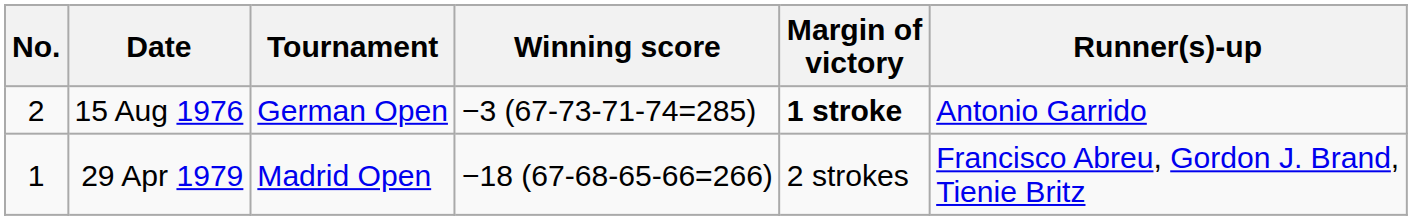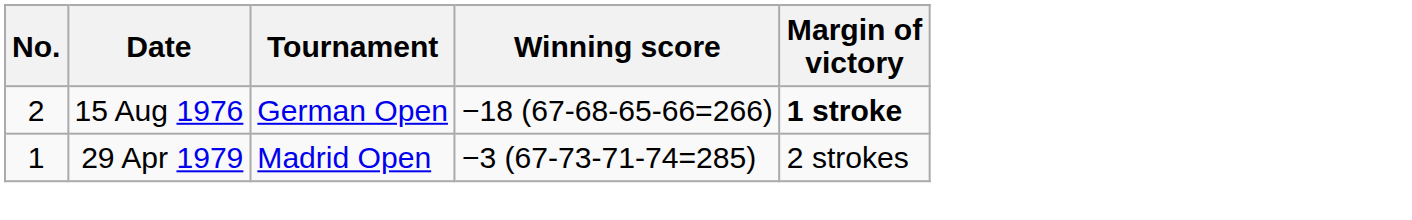- column: Runner(s)-up | Antonio Garrido | Francisco Abreu, Gordon J. Brand, Tienie Britz
15 Aug 1976 | Winning score: −3 (67-73-71-74=285) -> −18 (67-68-65-66=266)
29 Apr 1979 | Winning score: −18 (67-68-65-66=266) -> −3 (67-73-71-74=285)
